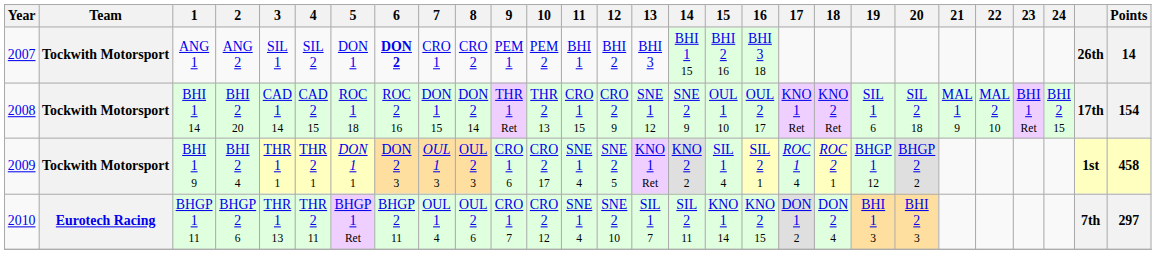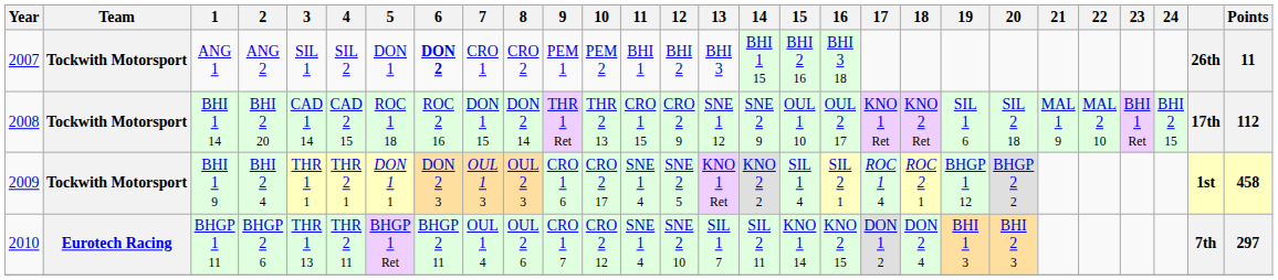ANG 1 | Points: 14 -> 11
BHI 1 14 | Points: 154 -> 112
